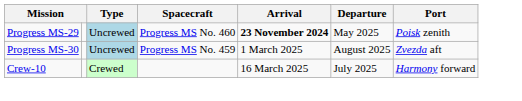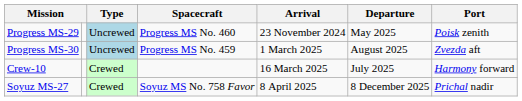Progress MS-29 | Arrival: bold -> normal
+ row: Soyuz MS-27 | Crewed | Soyuz MS No. 758 Favor | 8 April 2025 | 8 December 2025 | Prichal nadir
